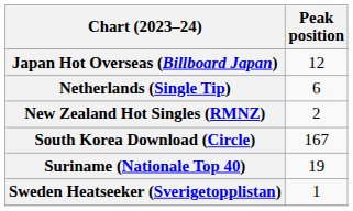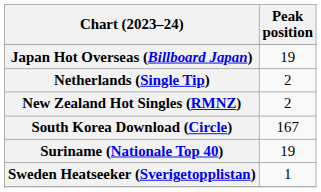Japan Hot Overseas (Billboard Japan) | Peak position: 12 -> 19
Netherlands (Single Tip) | Peak position: 6 -> 2
